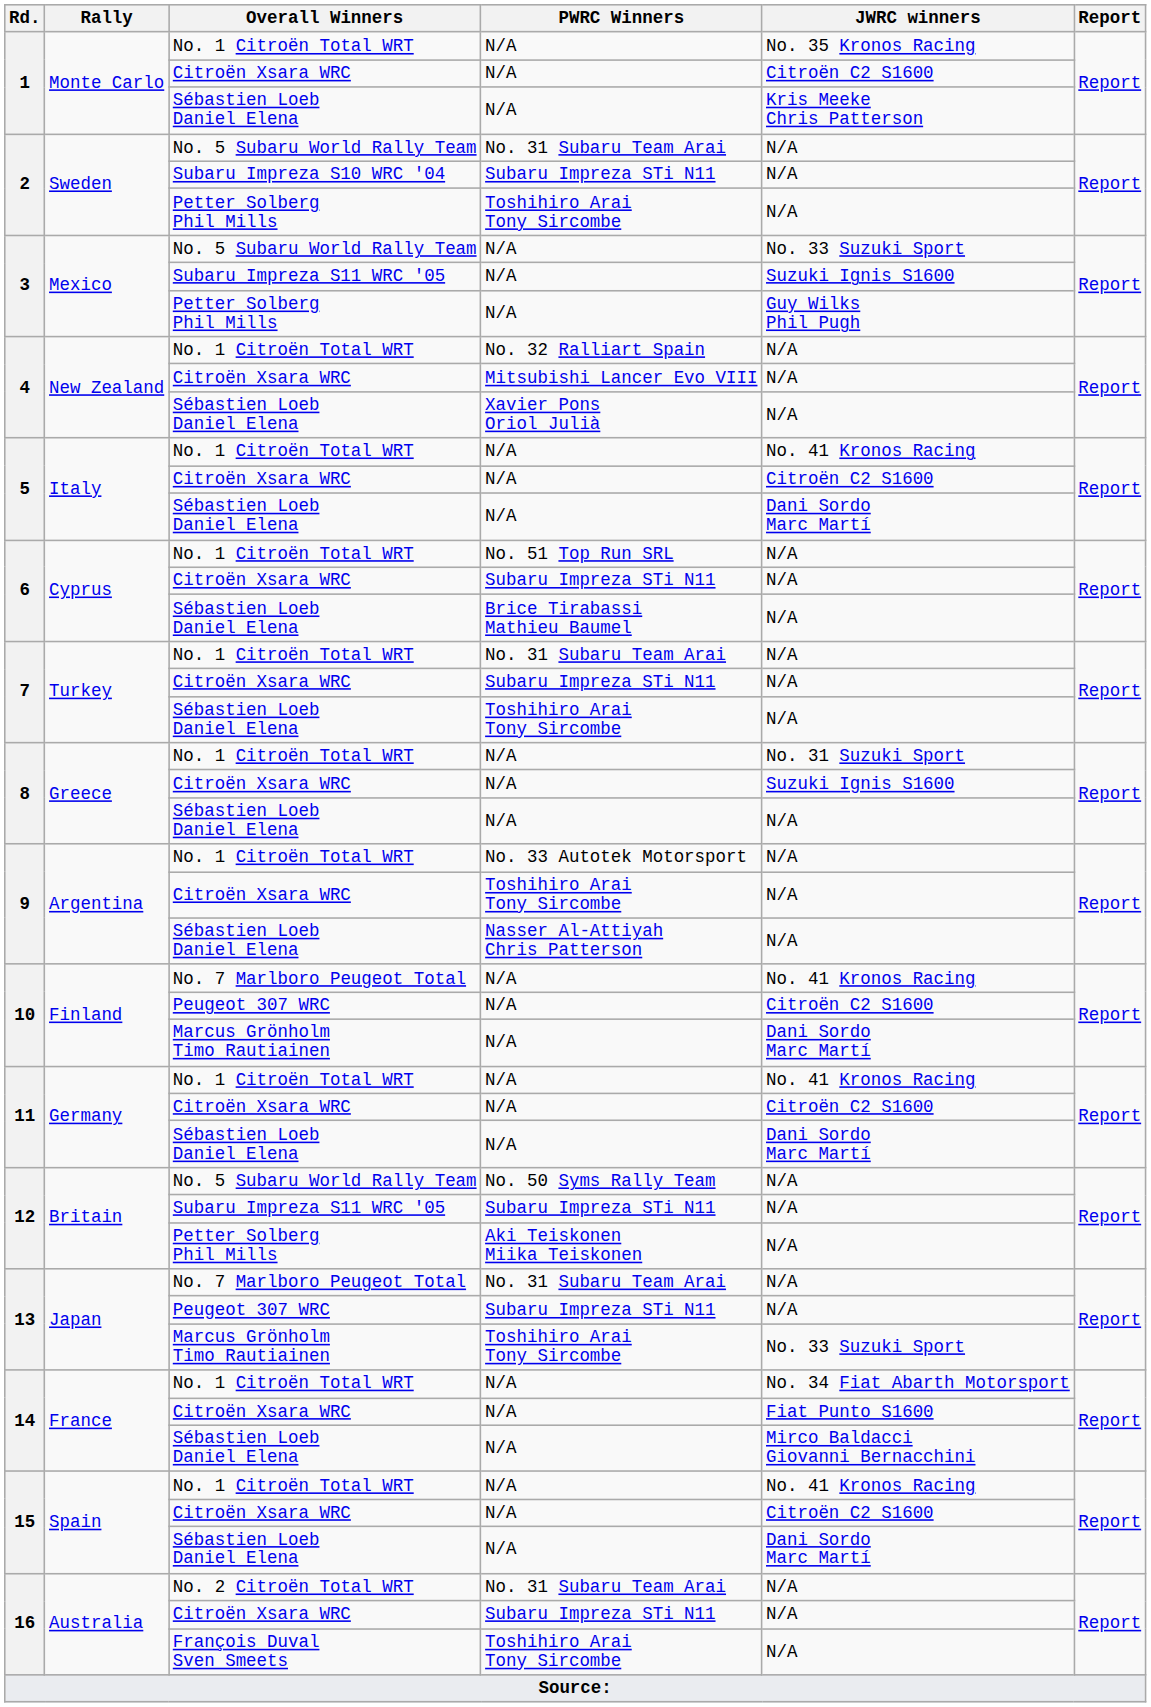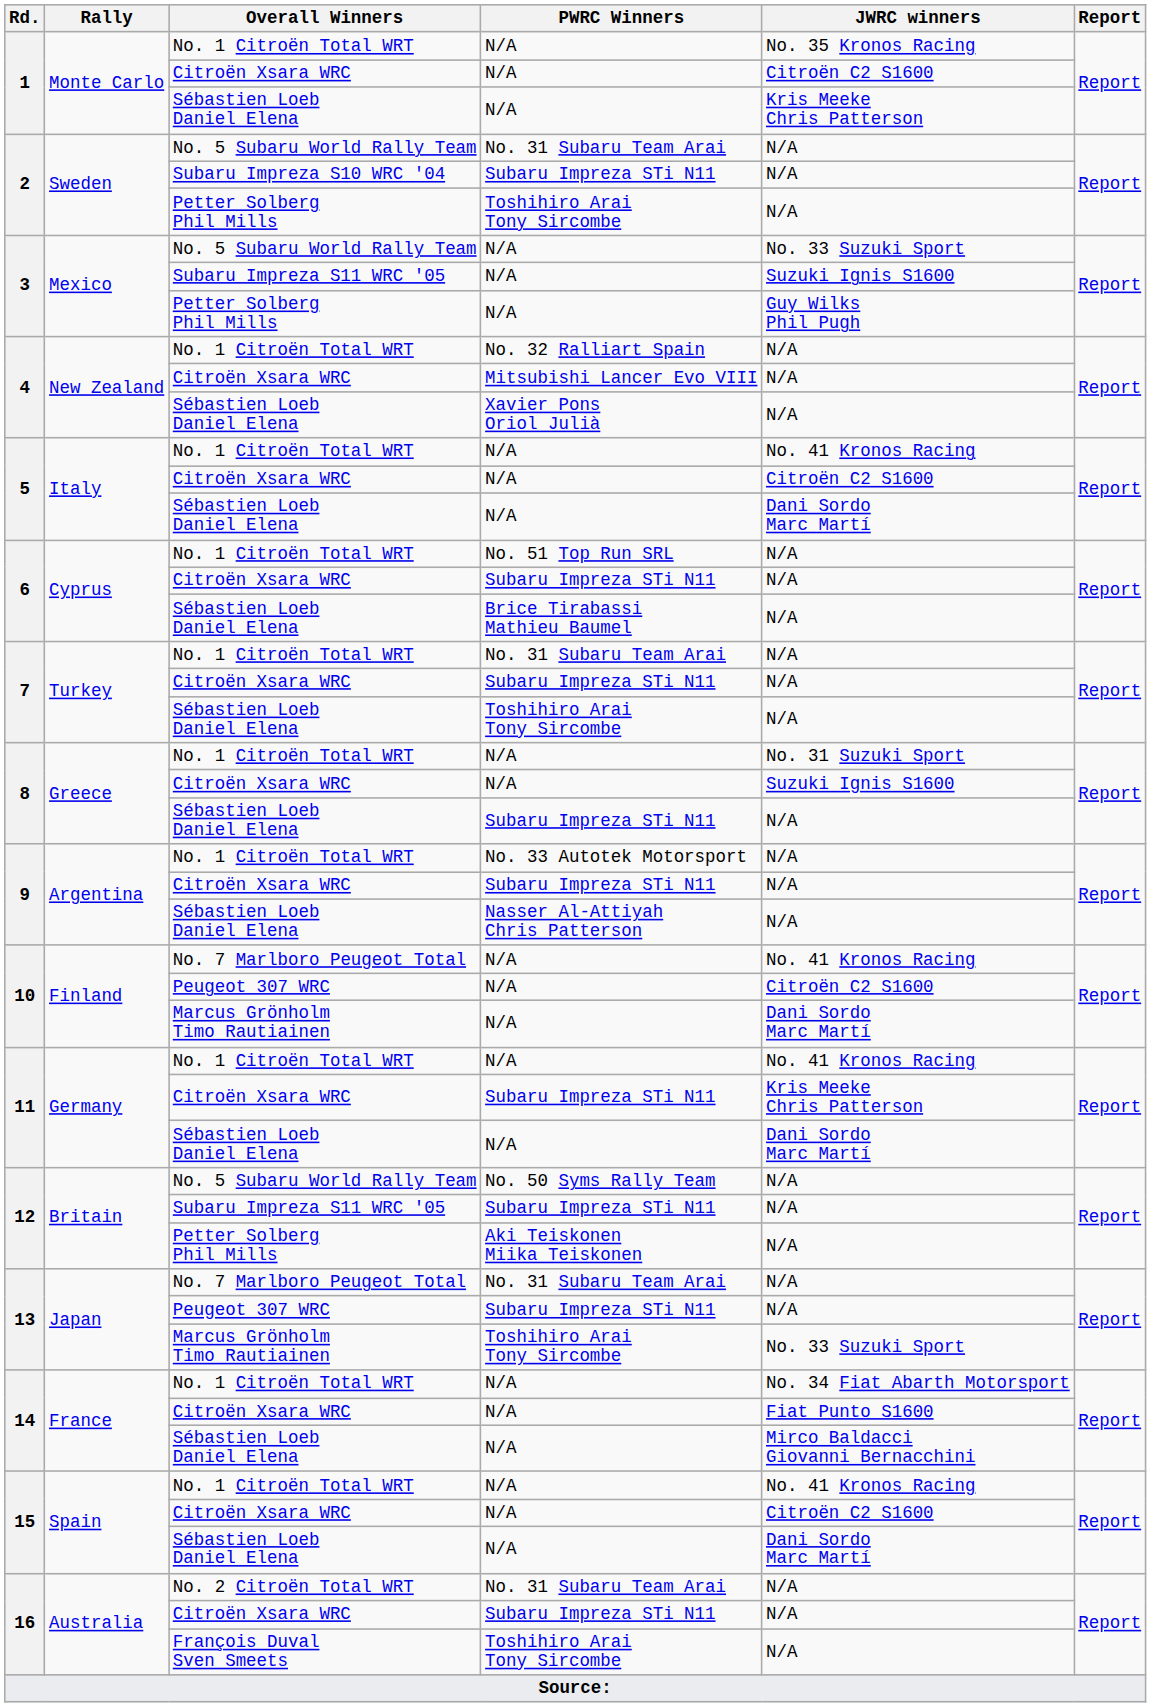8 / Sébastien Loeb Daniel Elena | PWRC Winners: N/A -> Subaru Impreza STi N11
9 / Citroën Xsara WRC | PWRC Winners: Toshihiro Arai Tony Sircombe -> Subaru Impreza STi N11
11 / Citroën Xsara WRC | PWRC Winners: N/A -> Subaru Impreza STi N11
11 / Citroën Xsara WRC | JWRC winners: Citroën C2 S1600 -> Kris Meeke Chris Patterson
